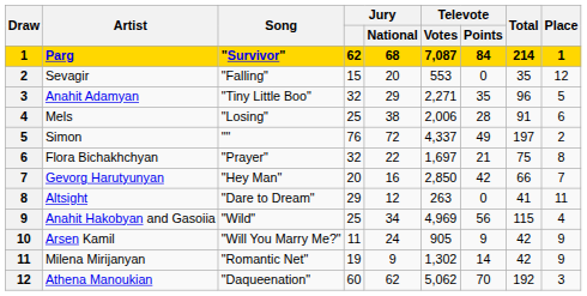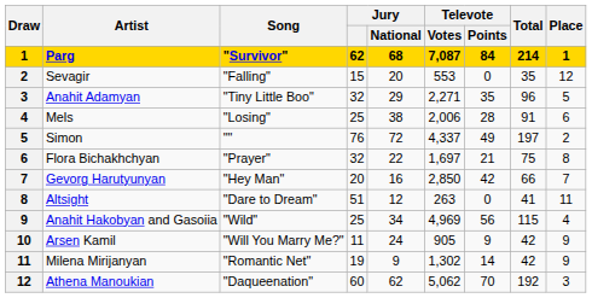Altsight | Jury: 29 -> 51
